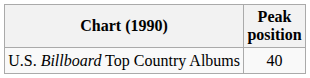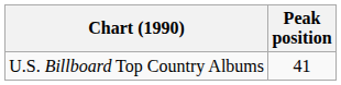U.S. Billboard Top Country Albums | Peak position: 40 -> 41
